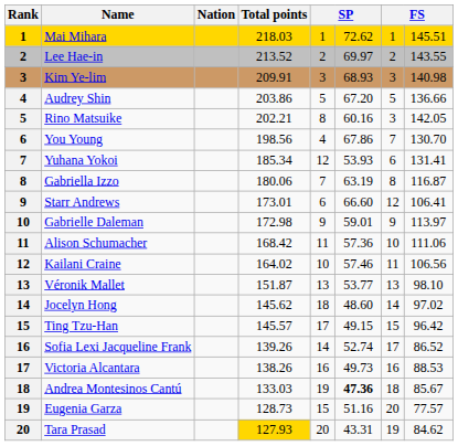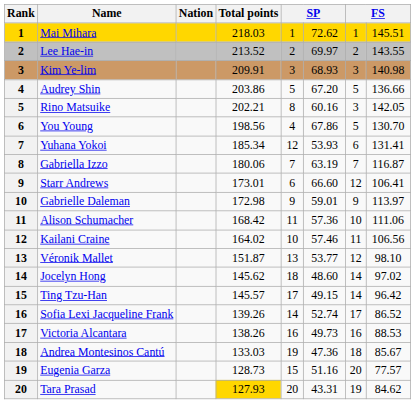You Young | column 7: 7 -> 5
Gabriella Izzo | column 7: 8 -> 7
Véronik Mallet | column 7: 13 -> 12
Ting Tzu-Han | column 7: 15 -> 14
Andrea Montesinos Cantú | column 6: bold -> normal
